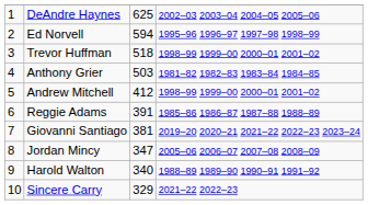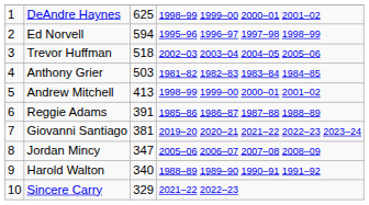DeAndre Haynes | column 4: 2002–03 2003–04 2004–05 2005–06 -> 1998–99 1999–00 2000–01 2001–02
Trevor Huffman | column 4: 1998–99 1999–00 2000–01 2001–02 -> 2002–03 2003–04 2004–05 2005–06
Andrew Mitchell | column 3: 412 -> 413
